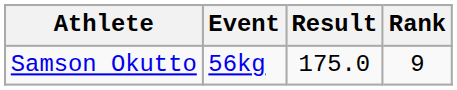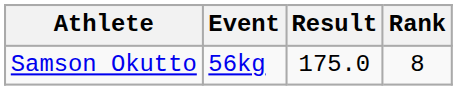Samson Okutto | Rank: 9 -> 8
